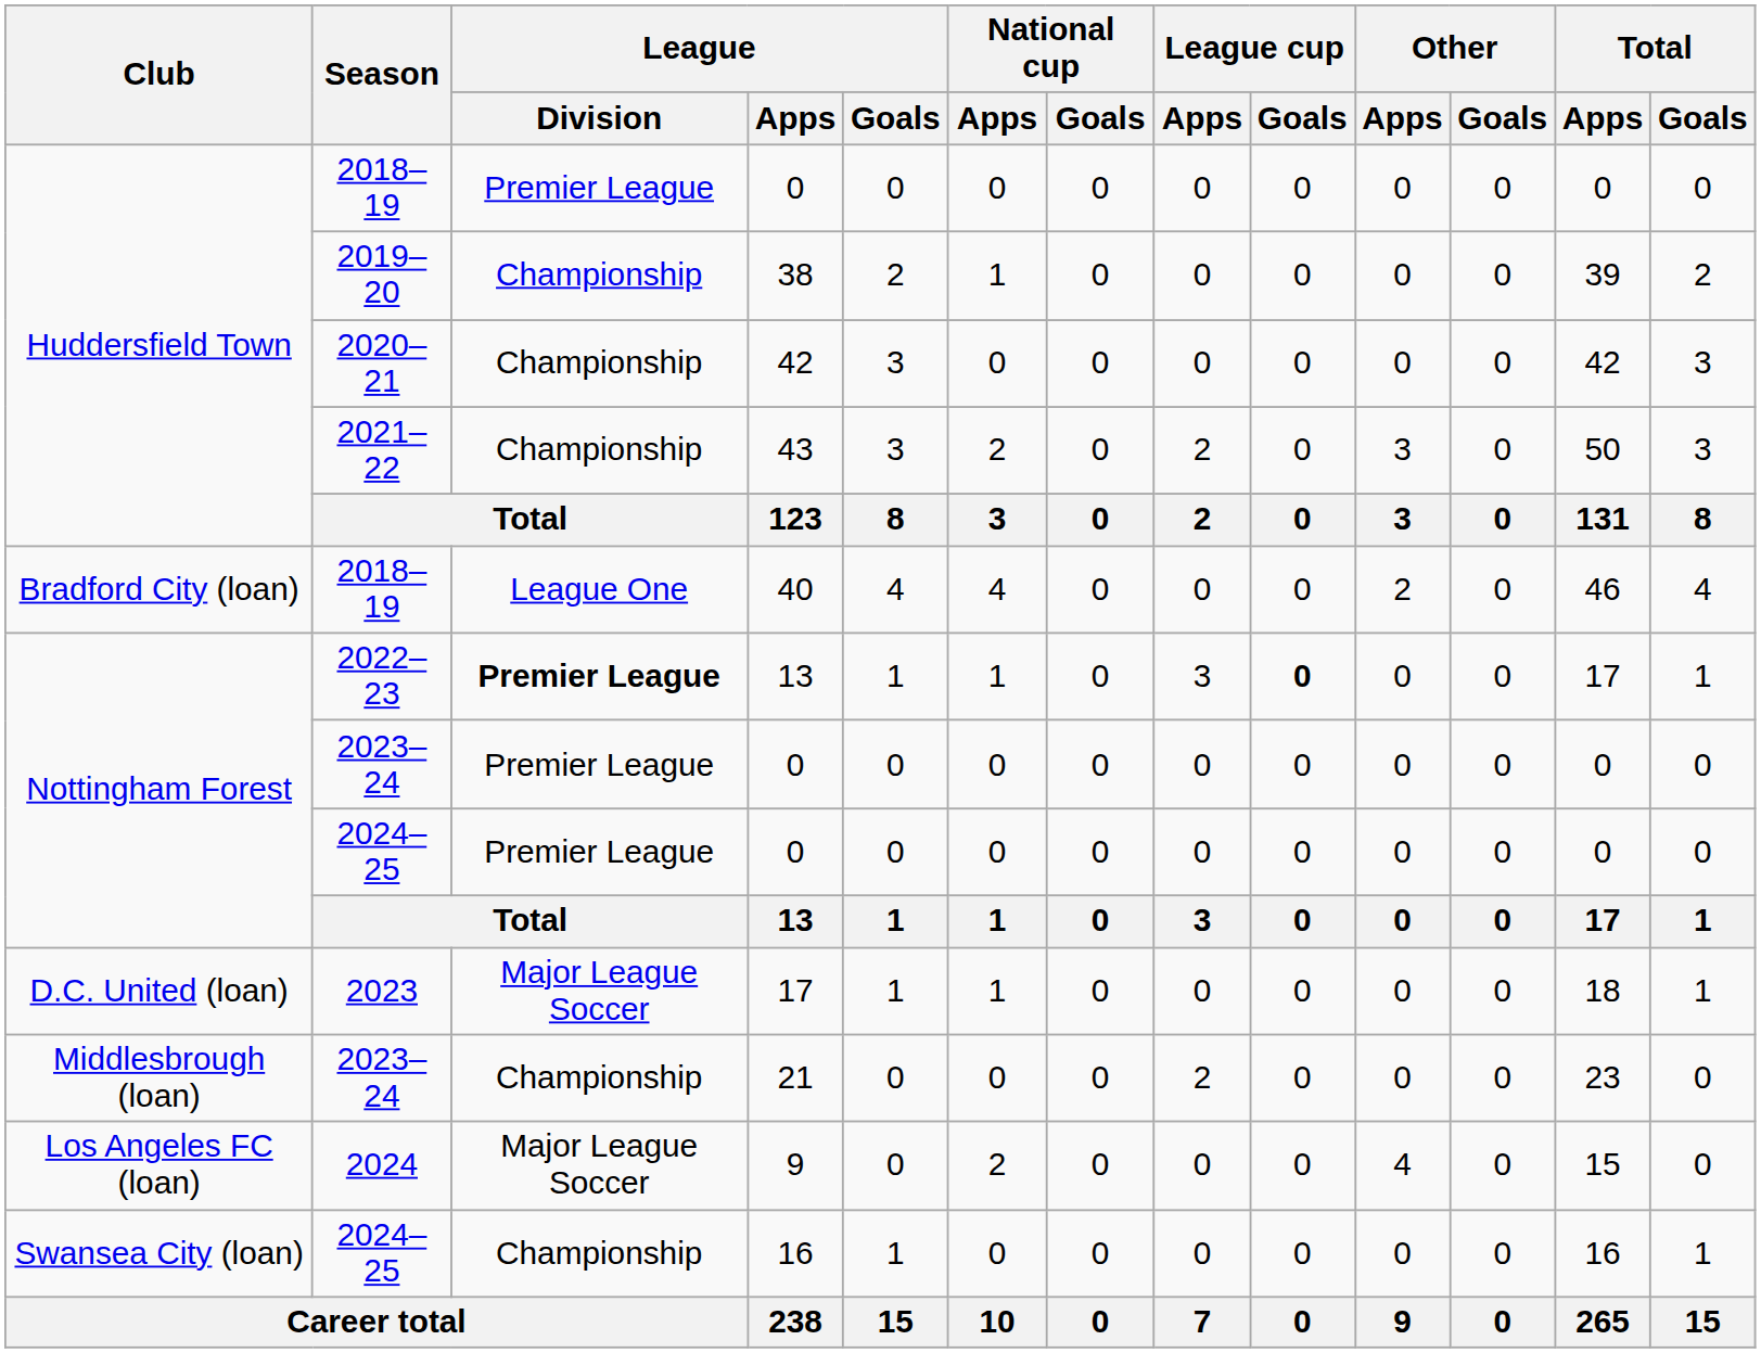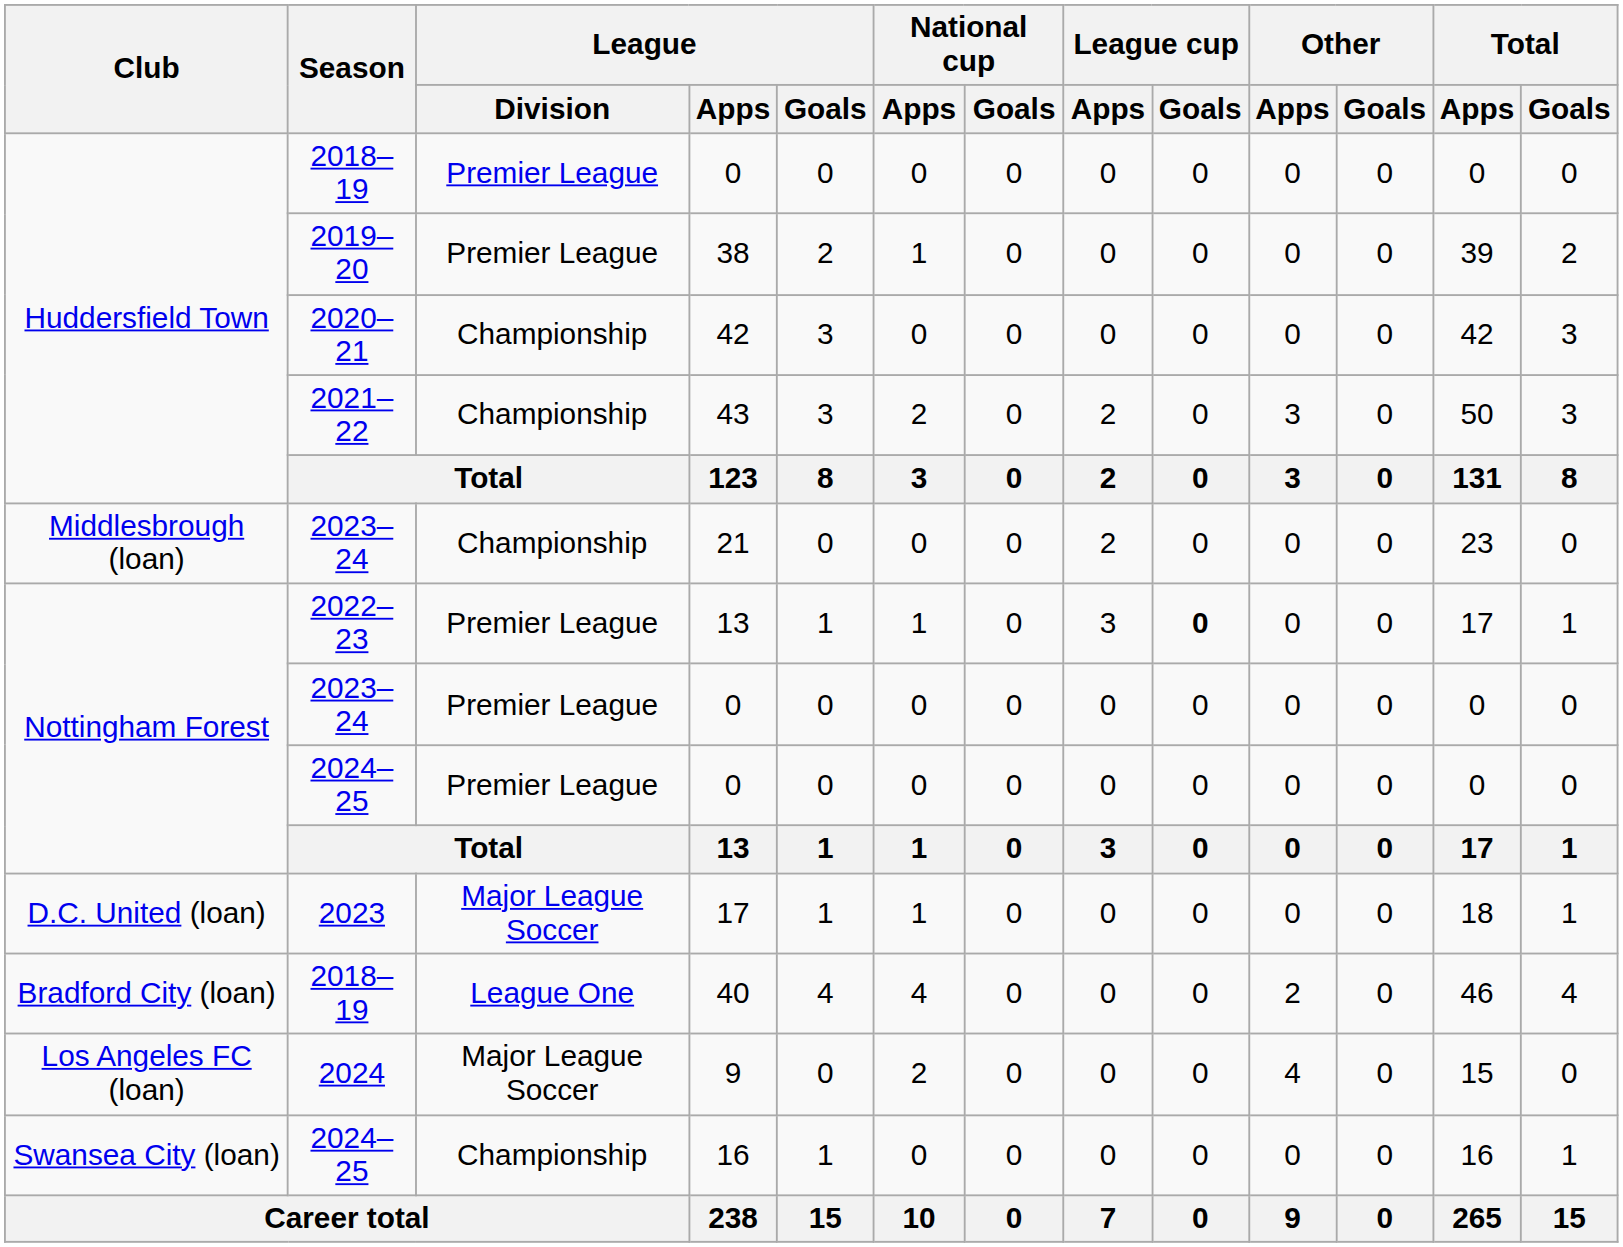38 | League / Division: Championship -> Premier League
rows swapped: 40 <-> 21
2022–23 / 13 | League / Division: bold -> normal
